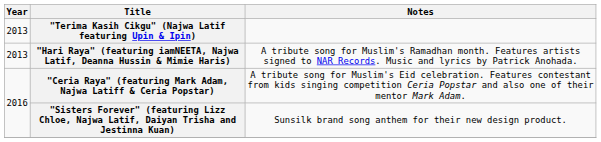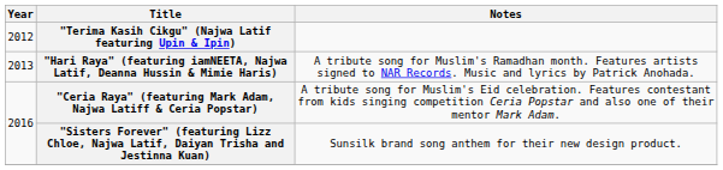"Terima Kasih Cikgu" (Najwa Latif featuring Upin & Ipin) | Year: 2013 -> 2012
